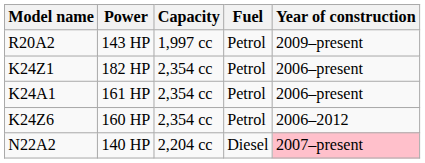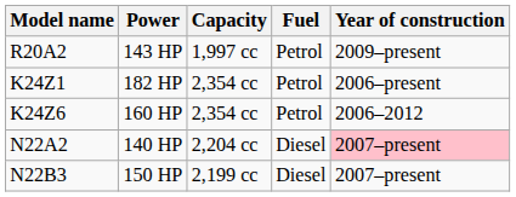- row: K24A1 | 161 HP | 2,354 cc | Petrol | 2006–present
+ row: N22B3 | 150 HP | 2,199 cc | Diesel | 2007–present
